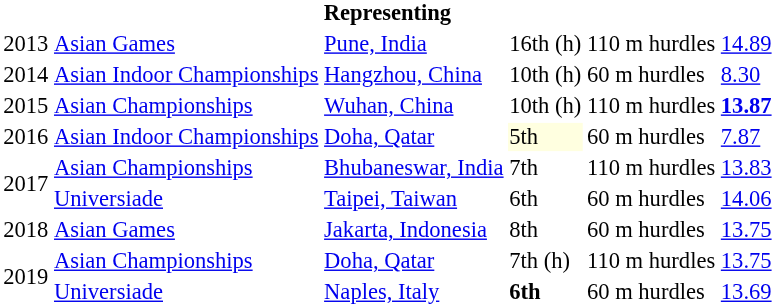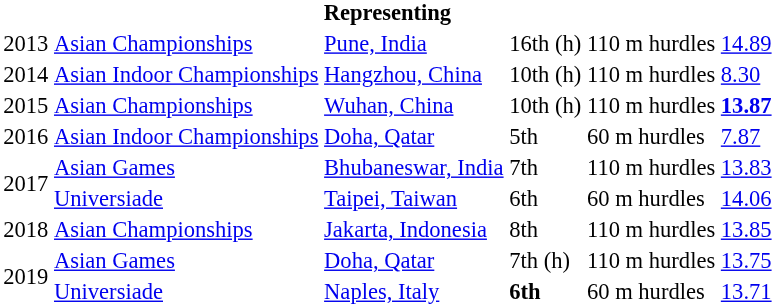Pune, India | column 2: Asian Games -> Asian Championships
Hangzhou, China | column 5: 60 m hurdles -> 110 m hurdles
2016 / Doha, Qatar | column 4: lightyellow background -> no background
Bhubaneswar, India | column 2: Asian Championships -> Asian Games
Jakarta, Indonesia | column 2: Asian Games -> Asian Championships
Jakarta, Indonesia | column 5: 60 m hurdles -> 110 m hurdles
Jakarta, Indonesia | column 6: 13.75 -> 13.85
2019 / Doha, Qatar | column 2: Asian Championships -> Asian Games
Naples, Italy | column 6: 13.69 -> 13.71
